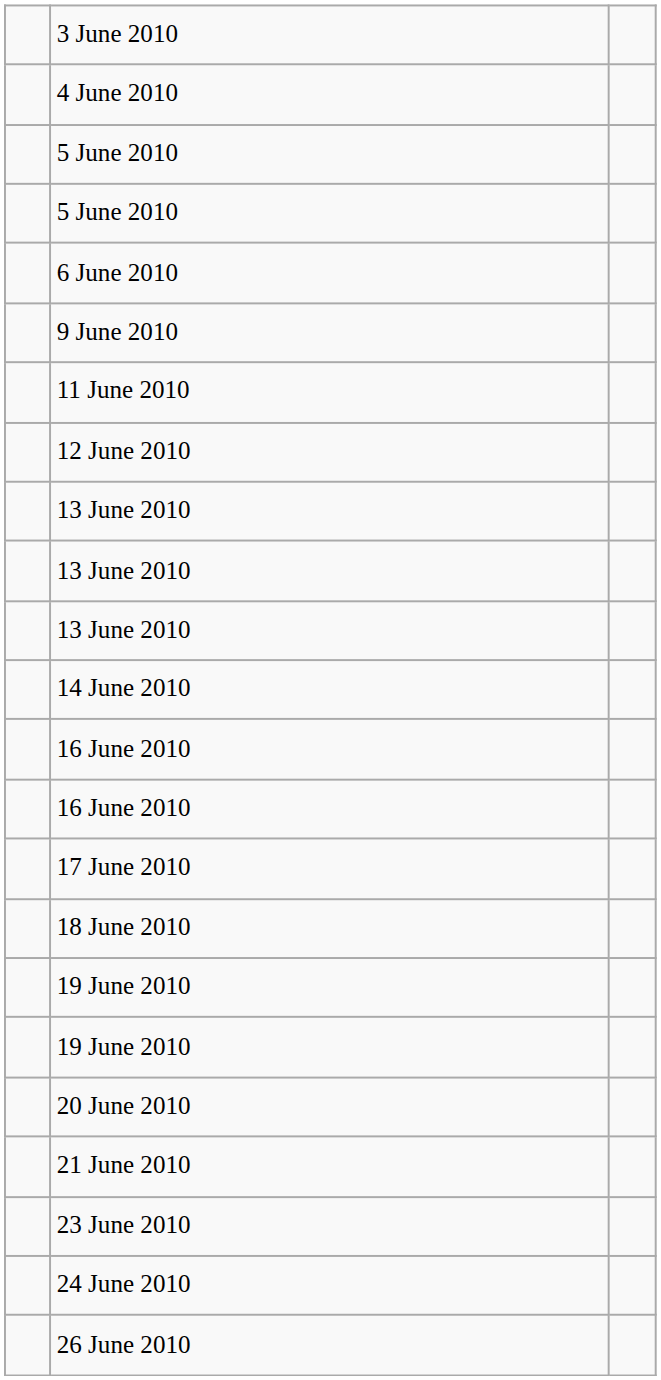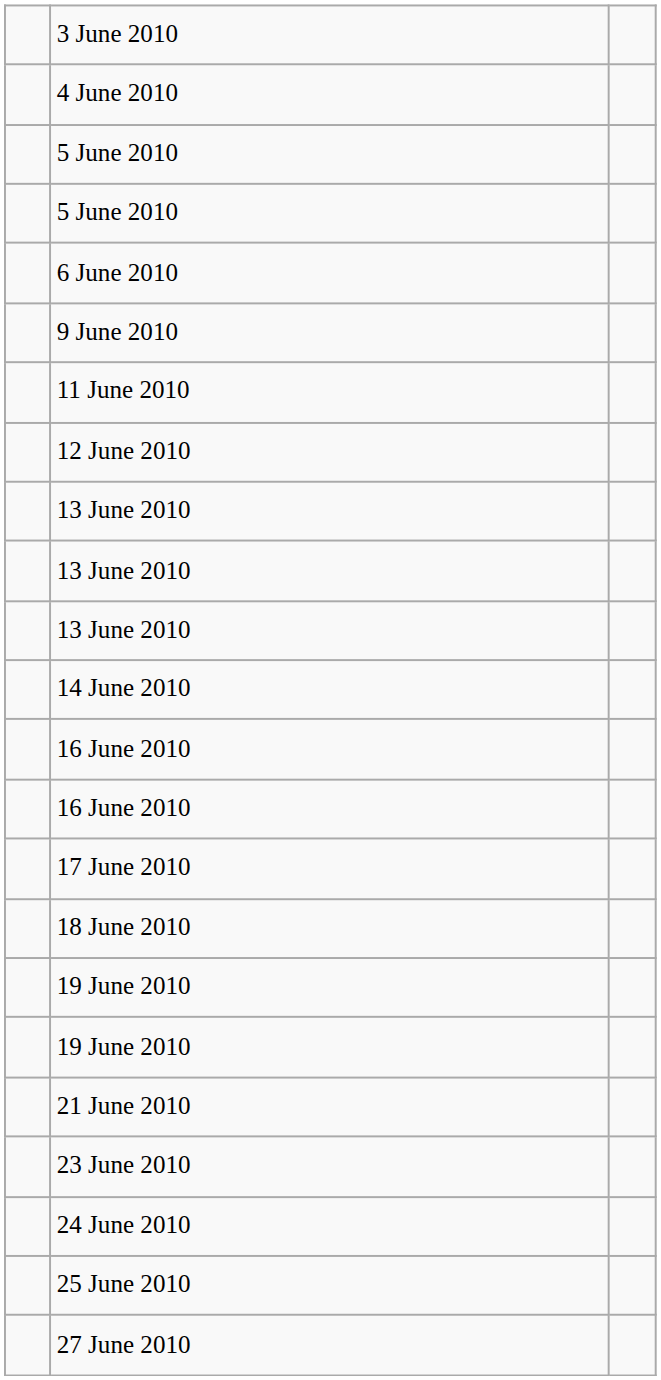- row: 20 June 2010
+ row: 25 June 2010
- row: 26 June 2010
+ row: 27 June 2010
